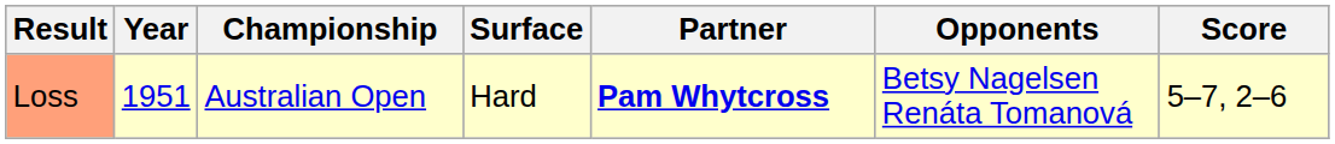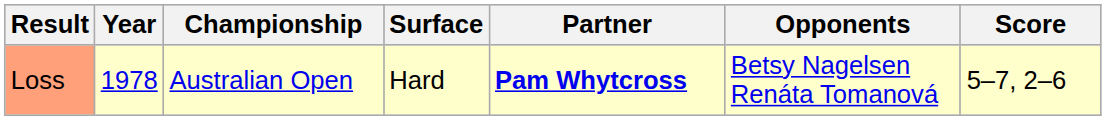Loss | Year: 1951 -> 1978
